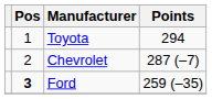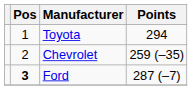Chevrolet | Points: 287 (–7) -> 259 (–35)
Ford | Points: 259 (–35) -> 287 (–7)
